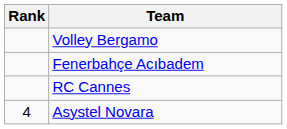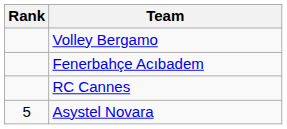Asystel Novara | Rank: 4 -> 5
